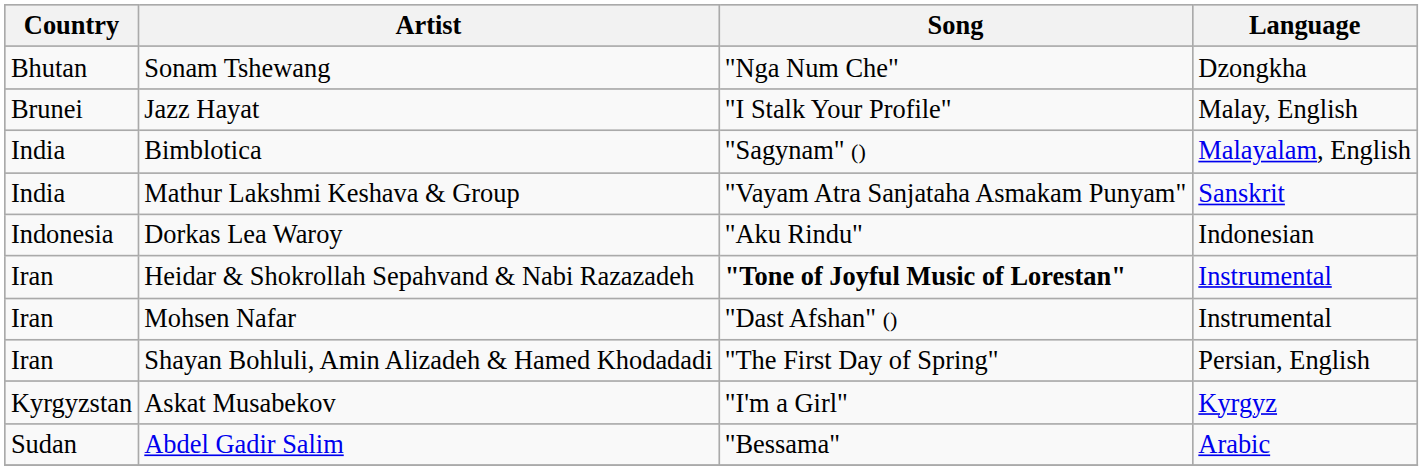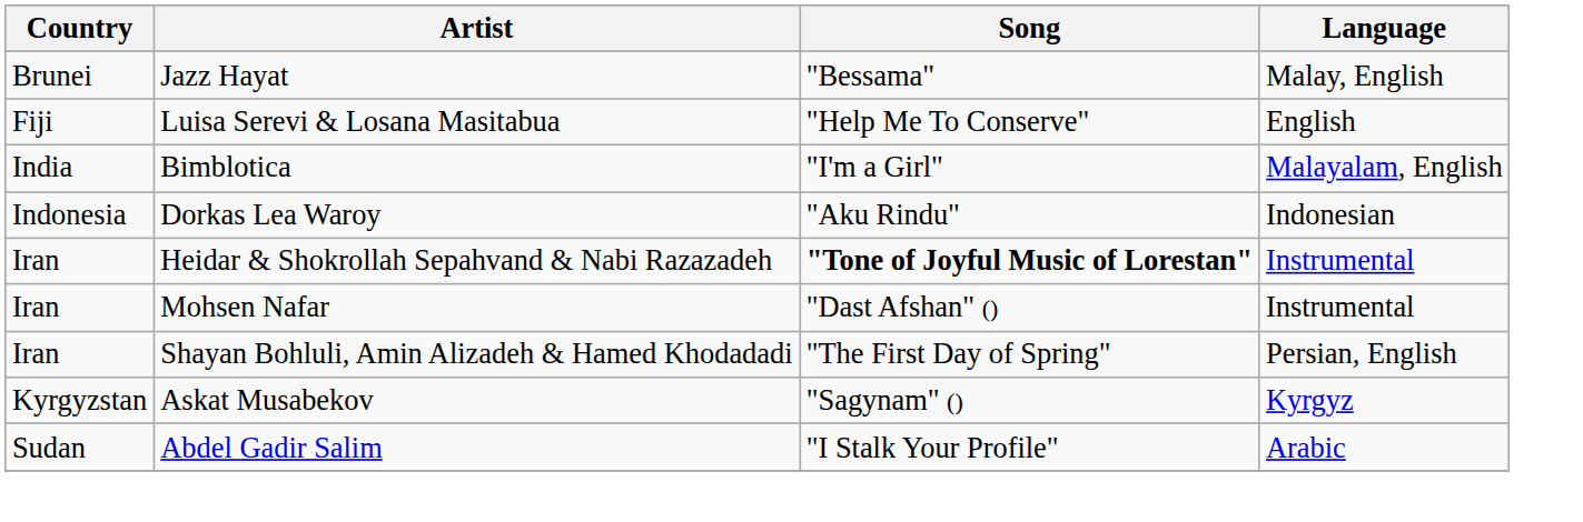- row: Bhutan | Sonam Tshewang | "Nga Num Che" | Dzongkha
Jazz Hayat | Song: "I Stalk Your Profile" -> "Bessama"
+ row: Fiji | Luisa Serevi & Losana Masitabua | "Help Me To Conserve" | English
Bimblotica | Song: "Sagynam" () -> "I'm a Girl"
- row: India | Mathur Lakshmi Keshava & Group | "Vayam Atra Sanjataha Asmakam Punyam" | Sanskrit
Askat Musabekov | Song: "I'm a Girl" -> "Sagynam" ()
Abdel Gadir Salim | Song: "Bessama" -> "I Stalk Your Profile"
